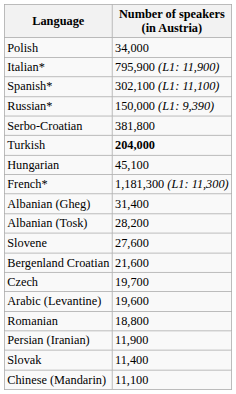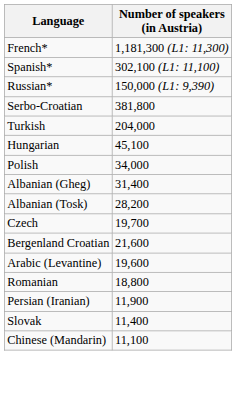rows swapped: French* <-> Polish
- row: Italian* | 795,900 (L1: 11,900)
Turkish | Number of speakers (in Austria): bold -> normal
- row: Slovene | 27,600
rows swapped: Bergenland Croatian <-> Czech
